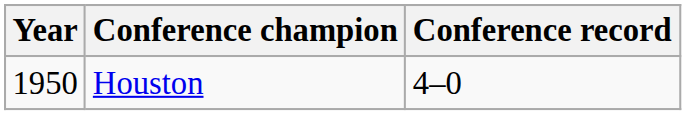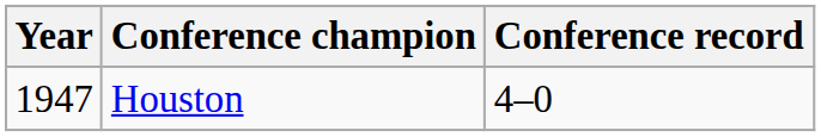Houston | Year: 1950 -> 1947
